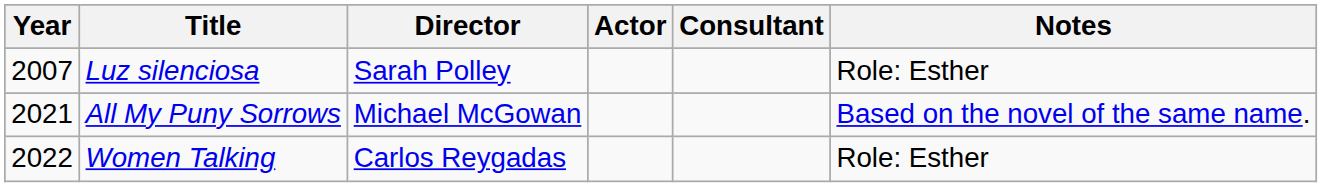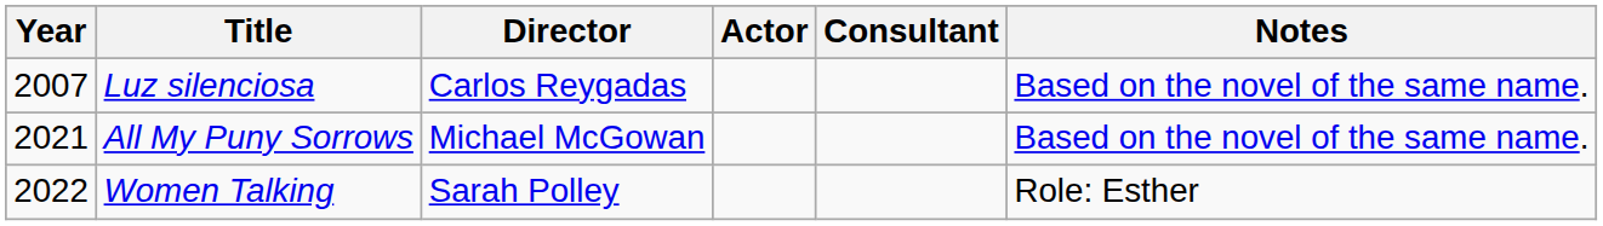Luz silenciosa | Director: Sarah Polley -> Carlos Reygadas
Luz silenciosa | Notes: Role: Esther -> Based on the novel of the same name.
Women Talking | Director: Carlos Reygadas -> Sarah Polley
